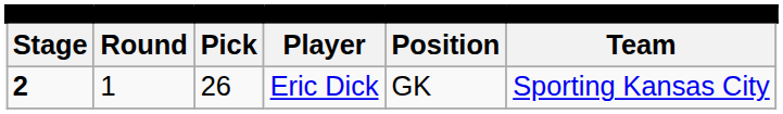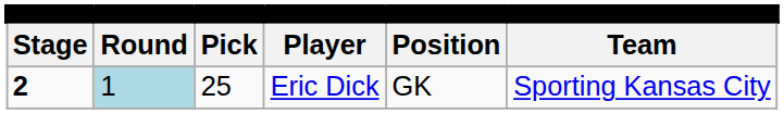Eric Dick | column 2: no background -> lightblue background
Eric Dick | column 3: 26 -> 25
